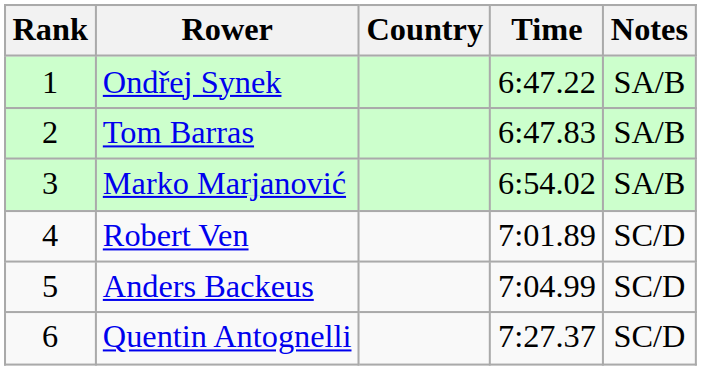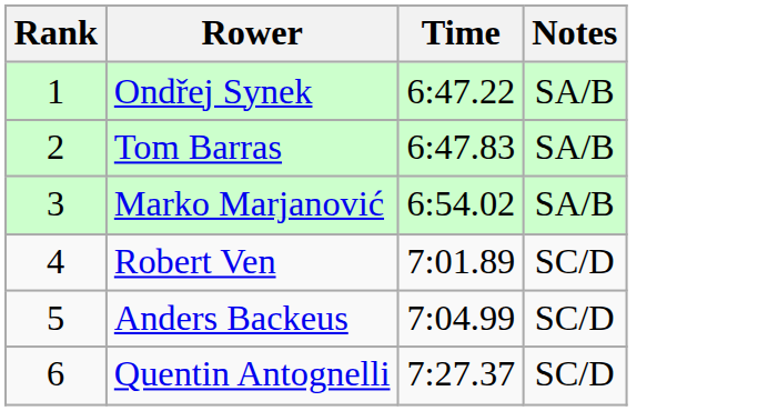- column: Country
